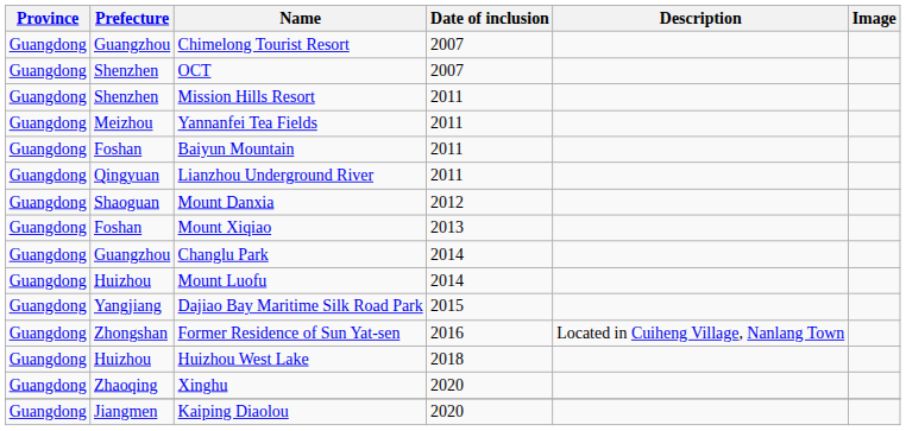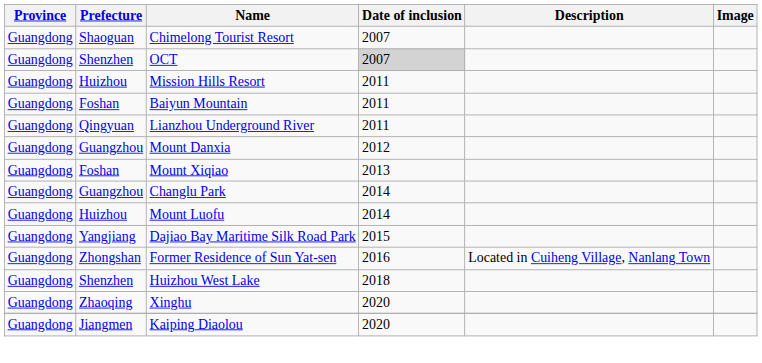Chimelong Tourist Resort | Prefecture: Guangzhou -> Shaoguan
OCT | Date of inclusion: no background -> lightgrey background
Mission Hills Resort | Prefecture: Shenzhen -> Huizhou
- row: Guangdong | Meizhou | Yannanfei Tea Fields | 2011
Mount Danxia | Prefecture: Shaoguan -> Guangzhou
Huizhou West Lake | Prefecture: Huizhou -> Shenzhen
